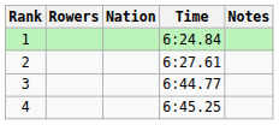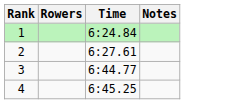- column: Nation
